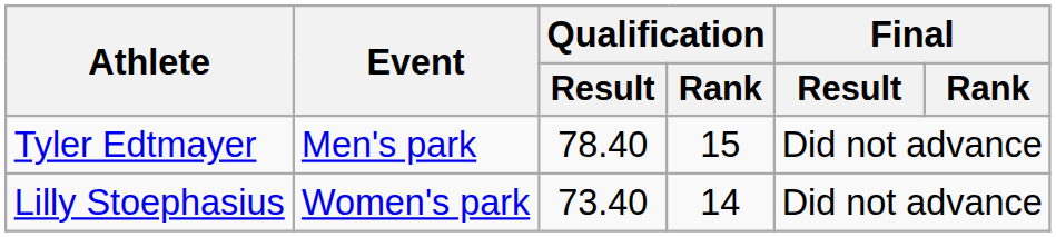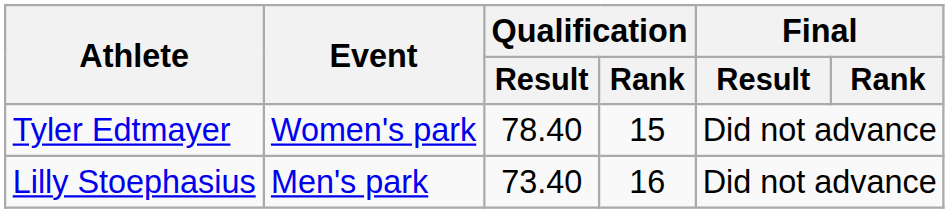Tyler Edtmayer | Event: Men's park -> Women's park
Lilly Stoephasius | Event: Women's park -> Men's park
Lilly Stoephasius | Qualification / Rank: 14 -> 16
